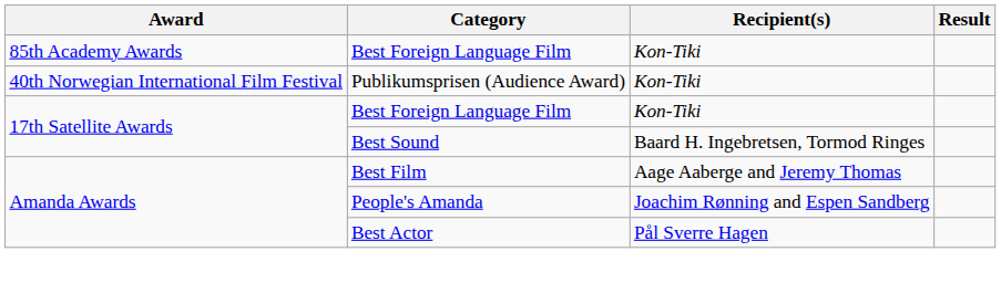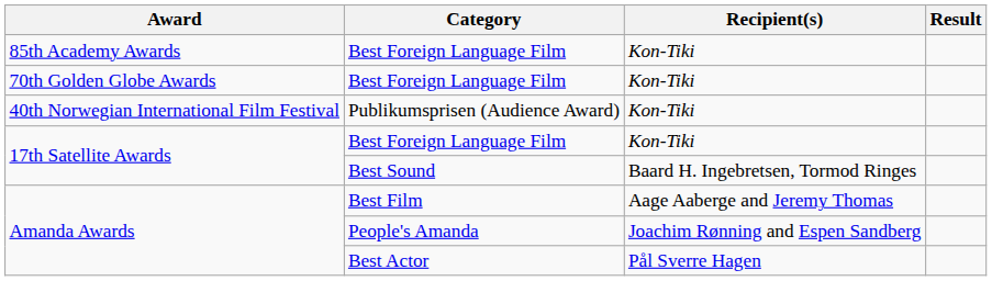+ row: 70th Golden Globe Awards | Best Foreign Language Film | Kon-Tiki
